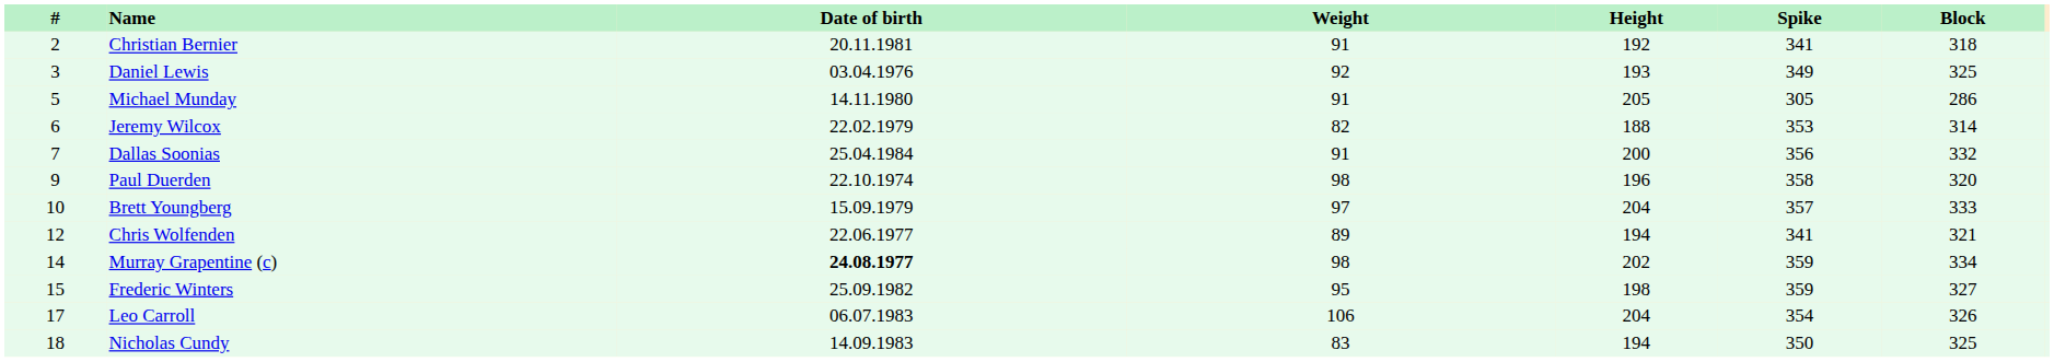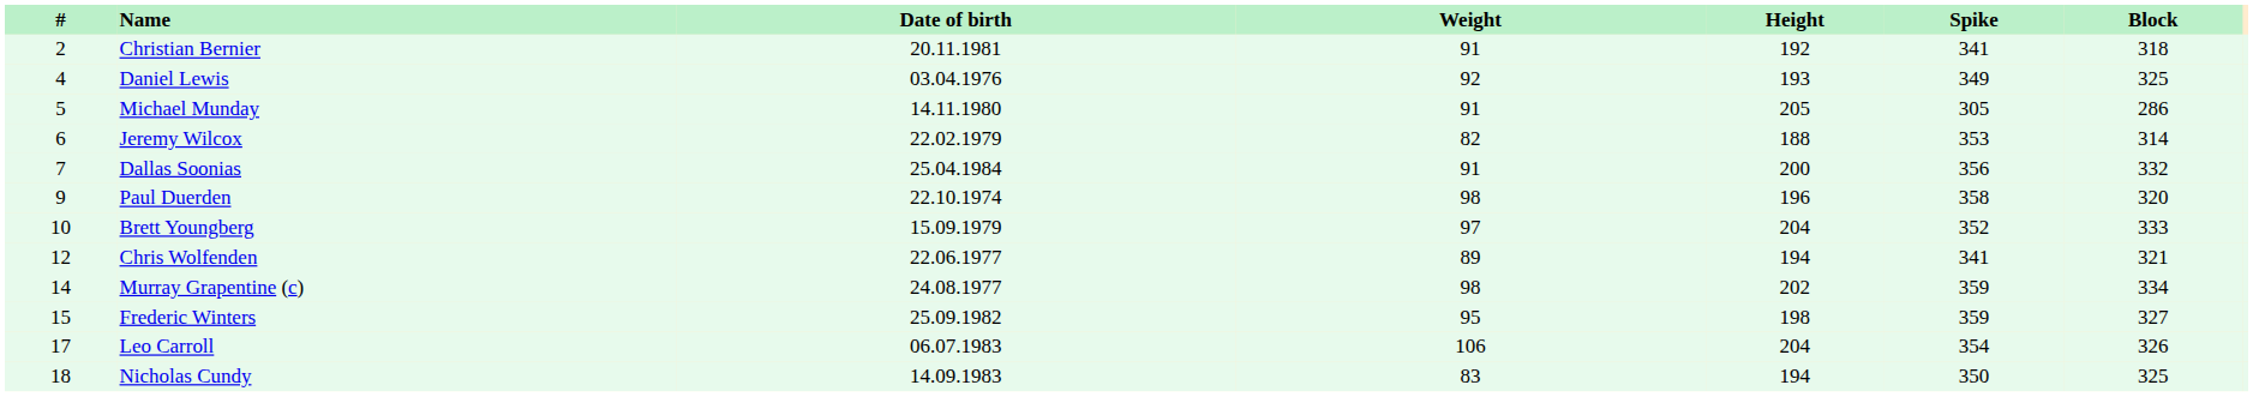Daniel Lewis | #: 3 -> 4
Brett Youngberg | Spike: 357 -> 352
Murray Grapentine (c) | Date of birth: bold -> normal
